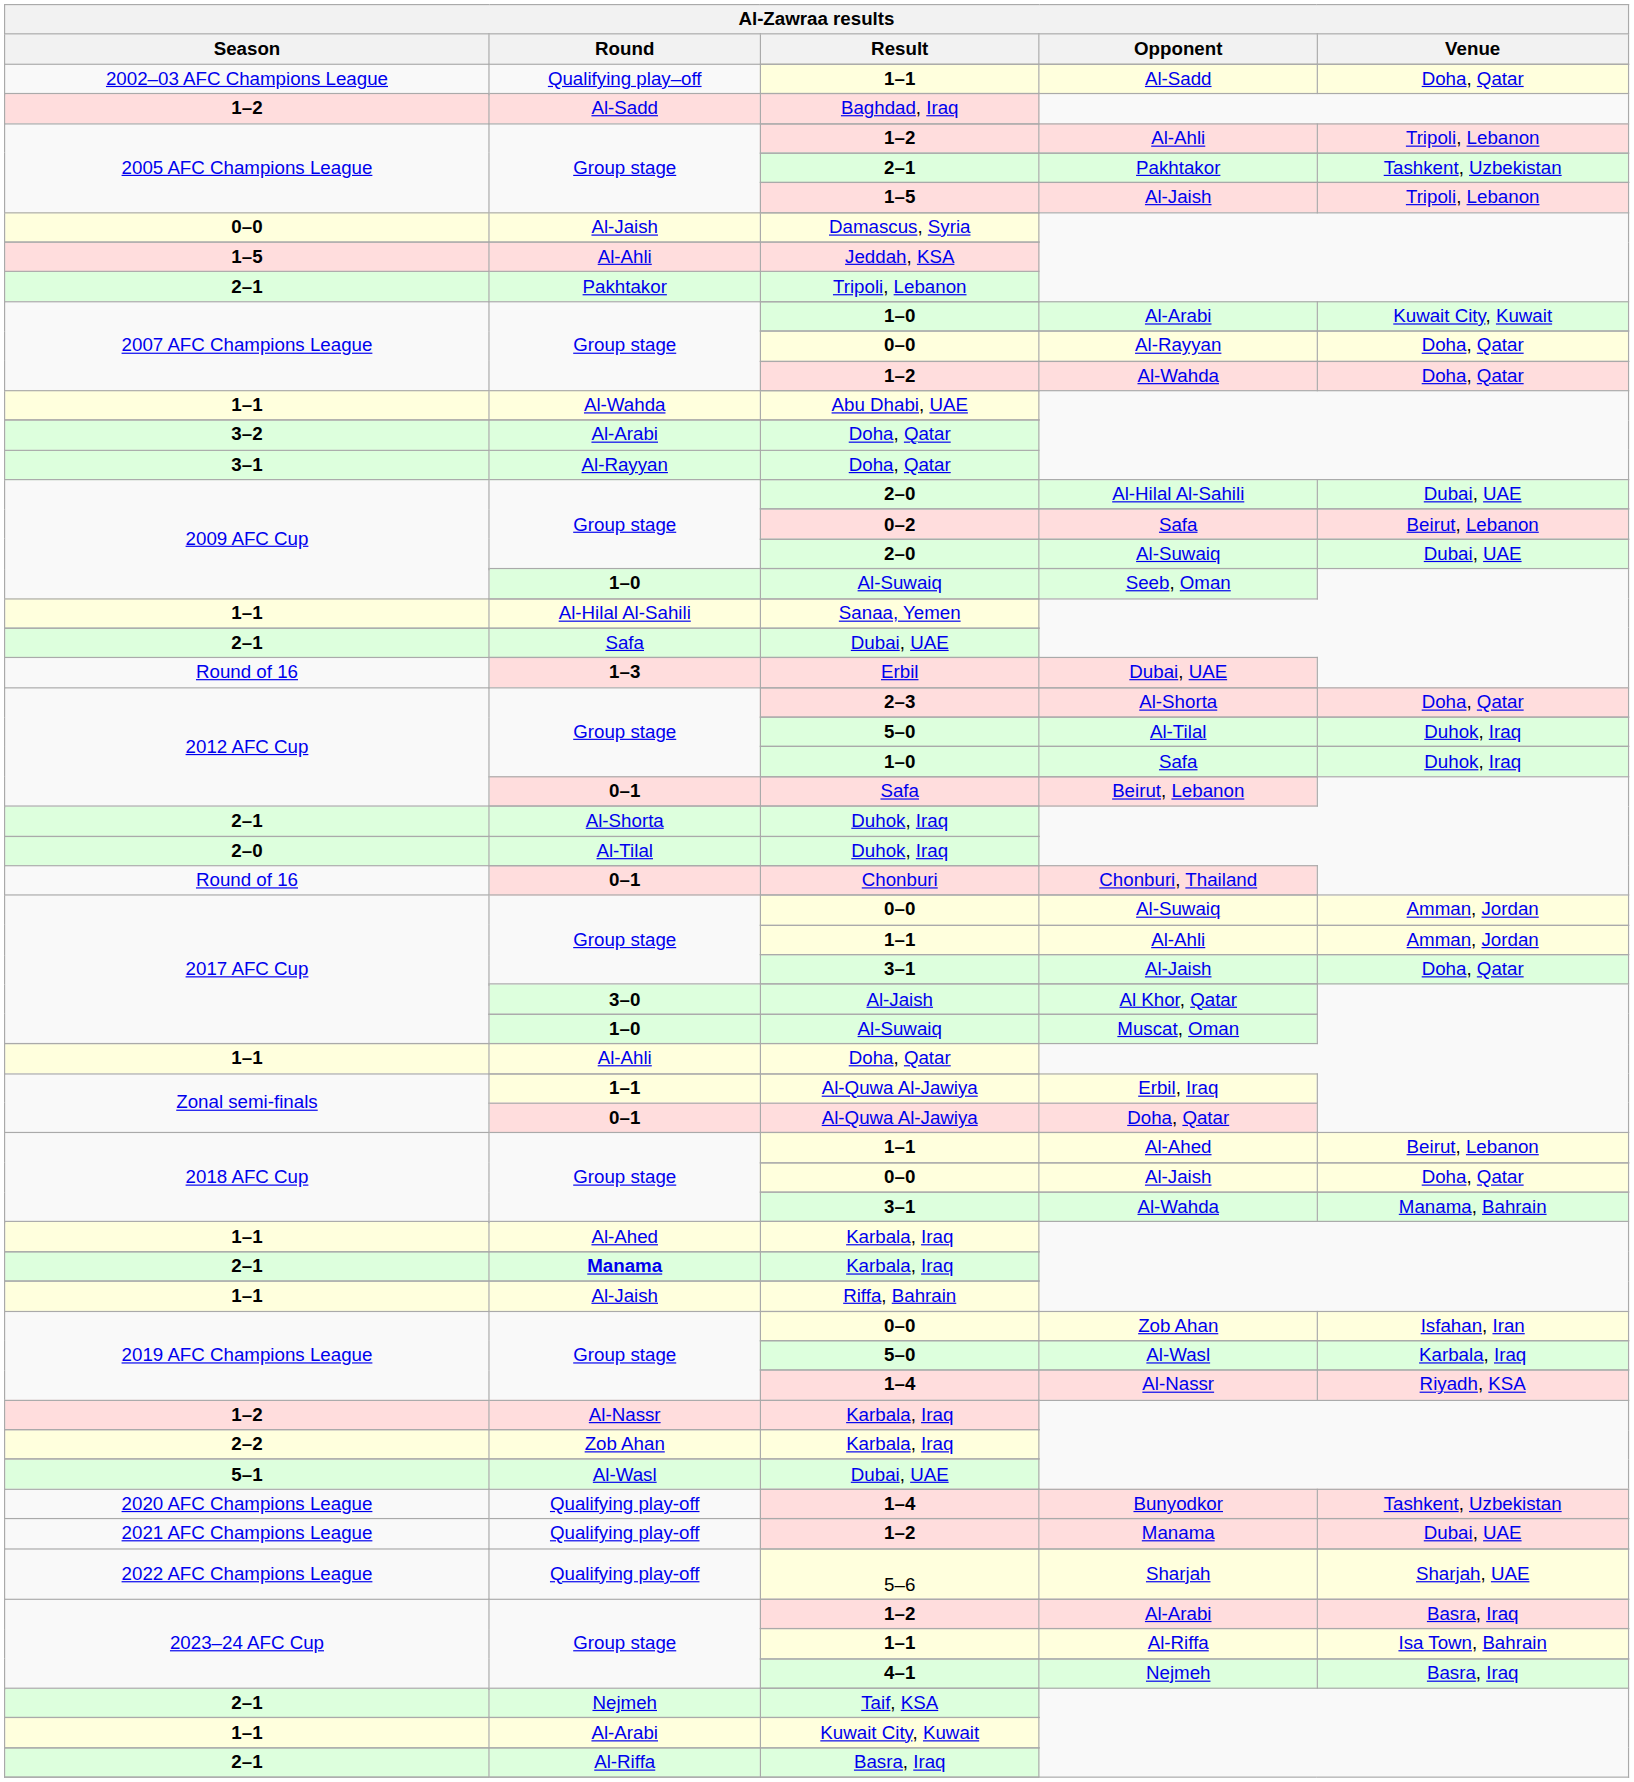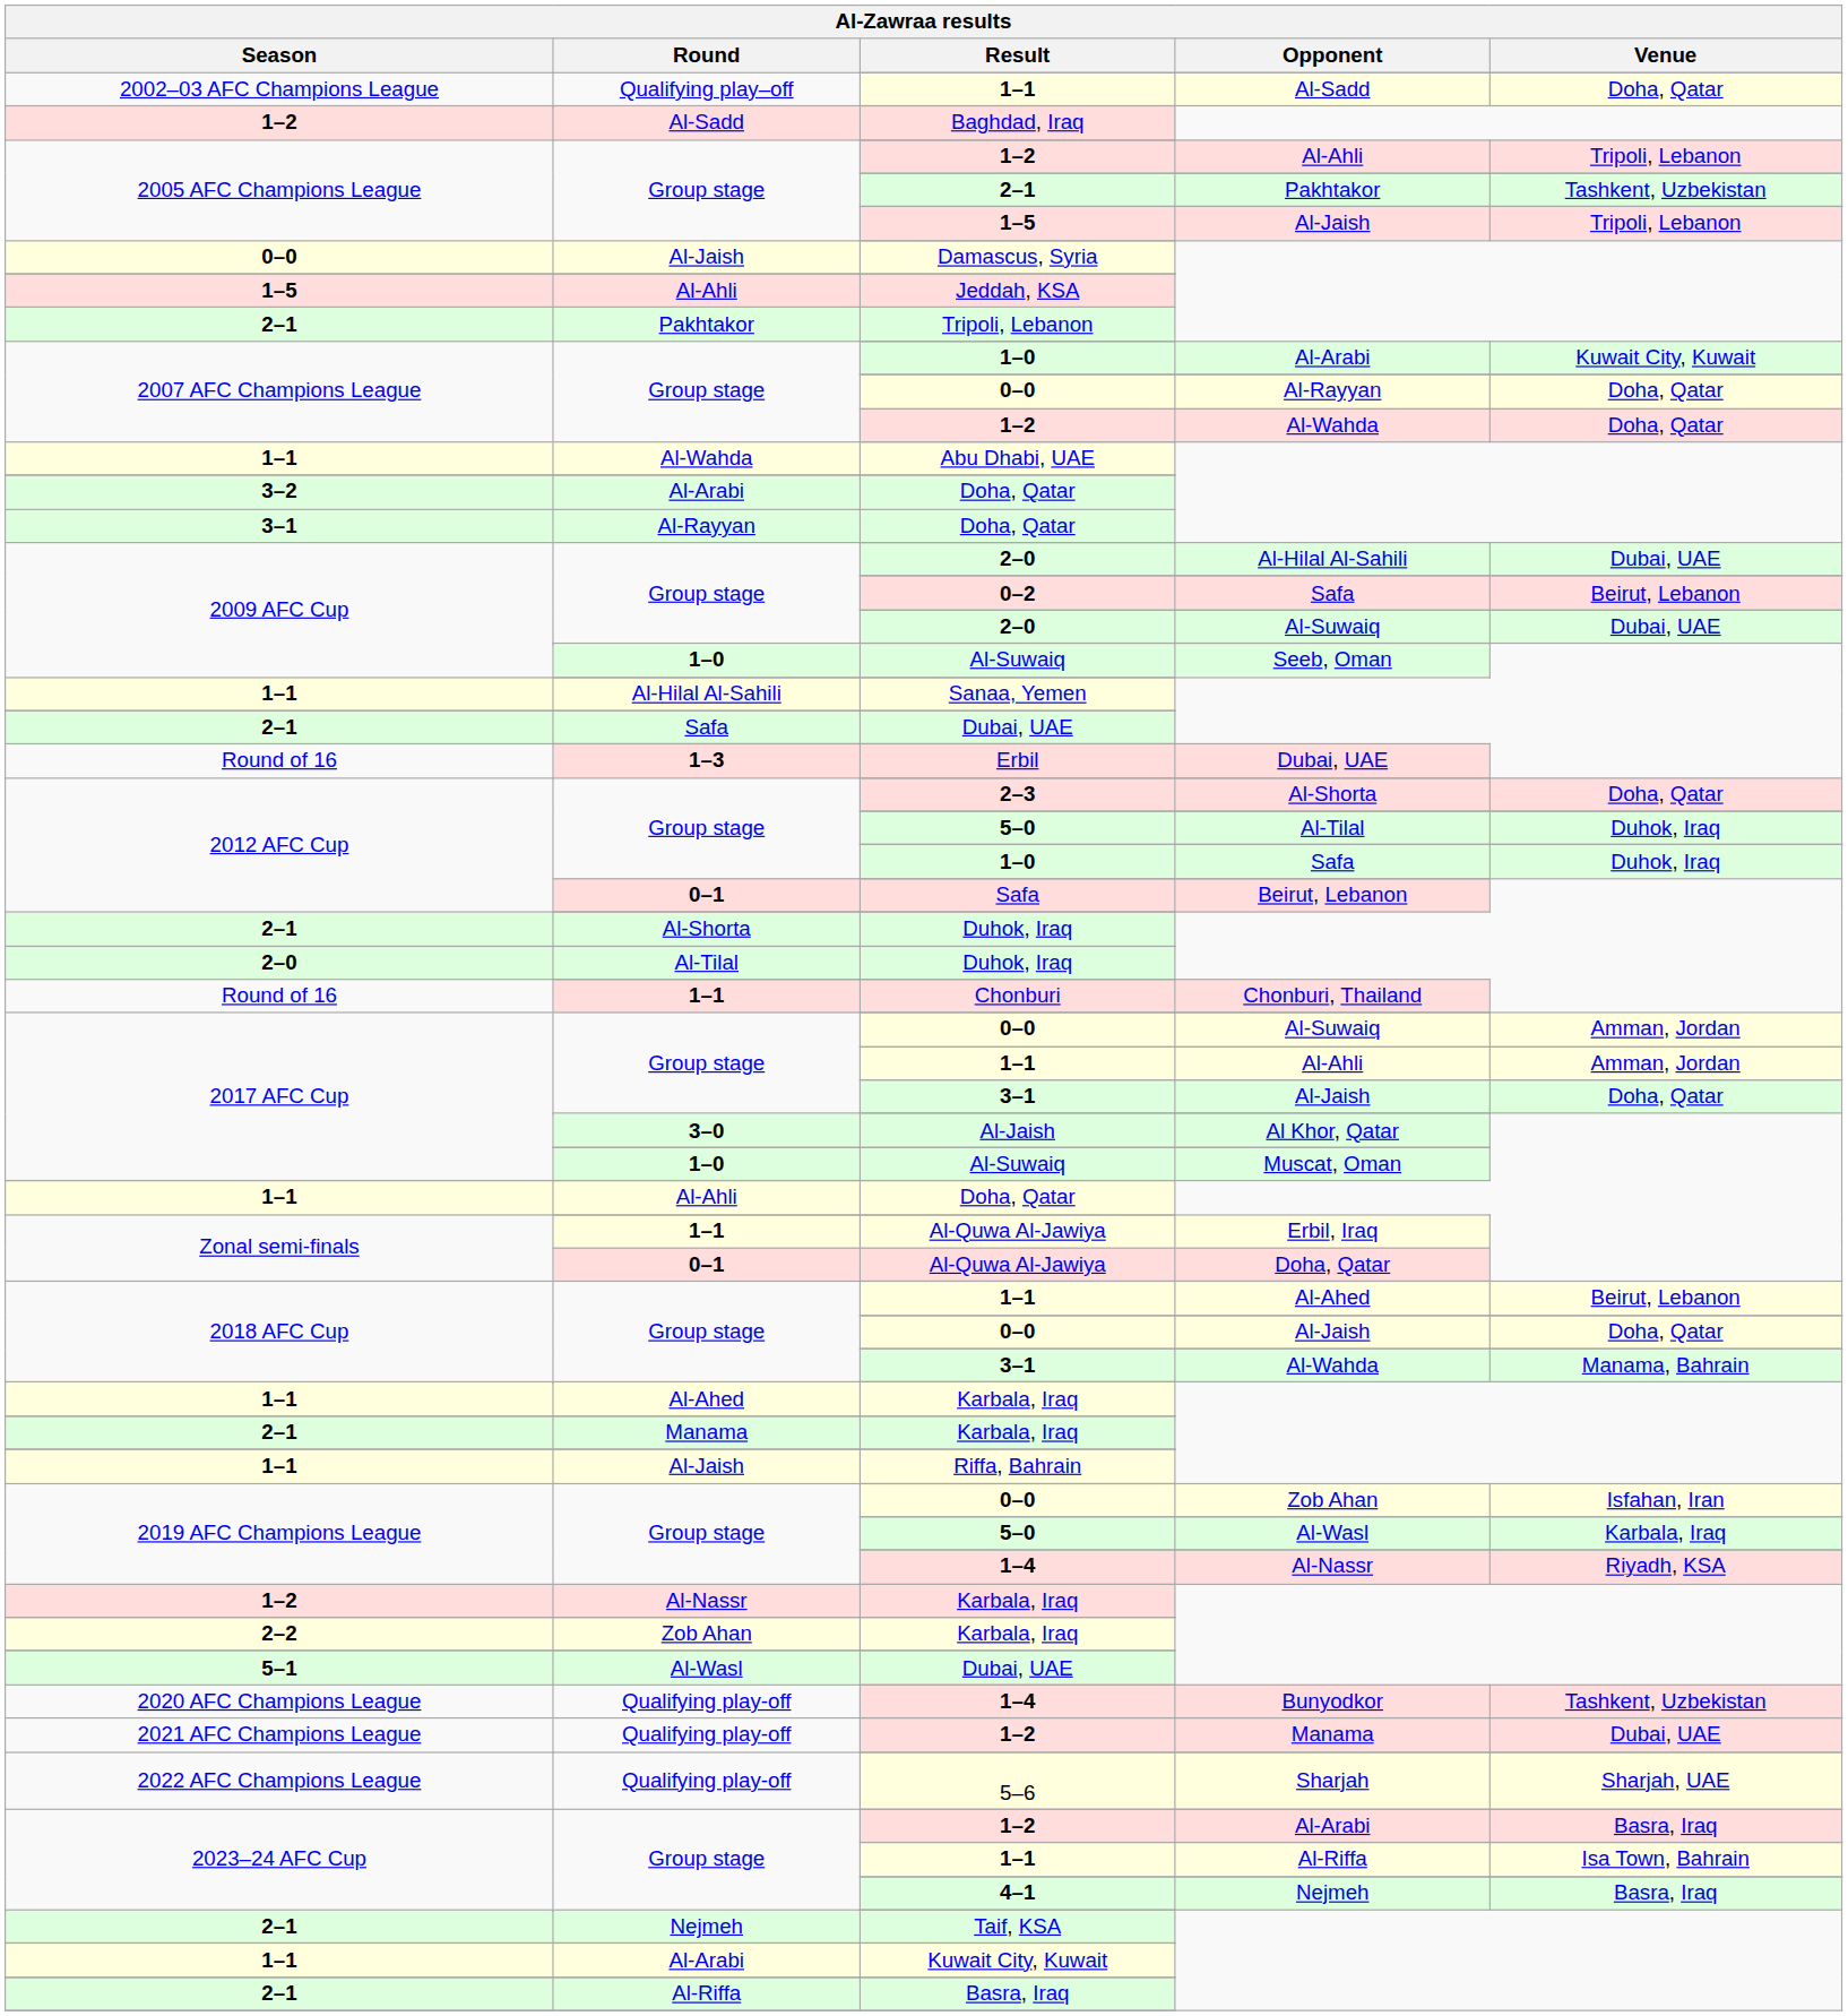Chonburi | Round: 0–1 -> 1–1
2–1 / Karbala, Iraq | Round: bold -> normal
